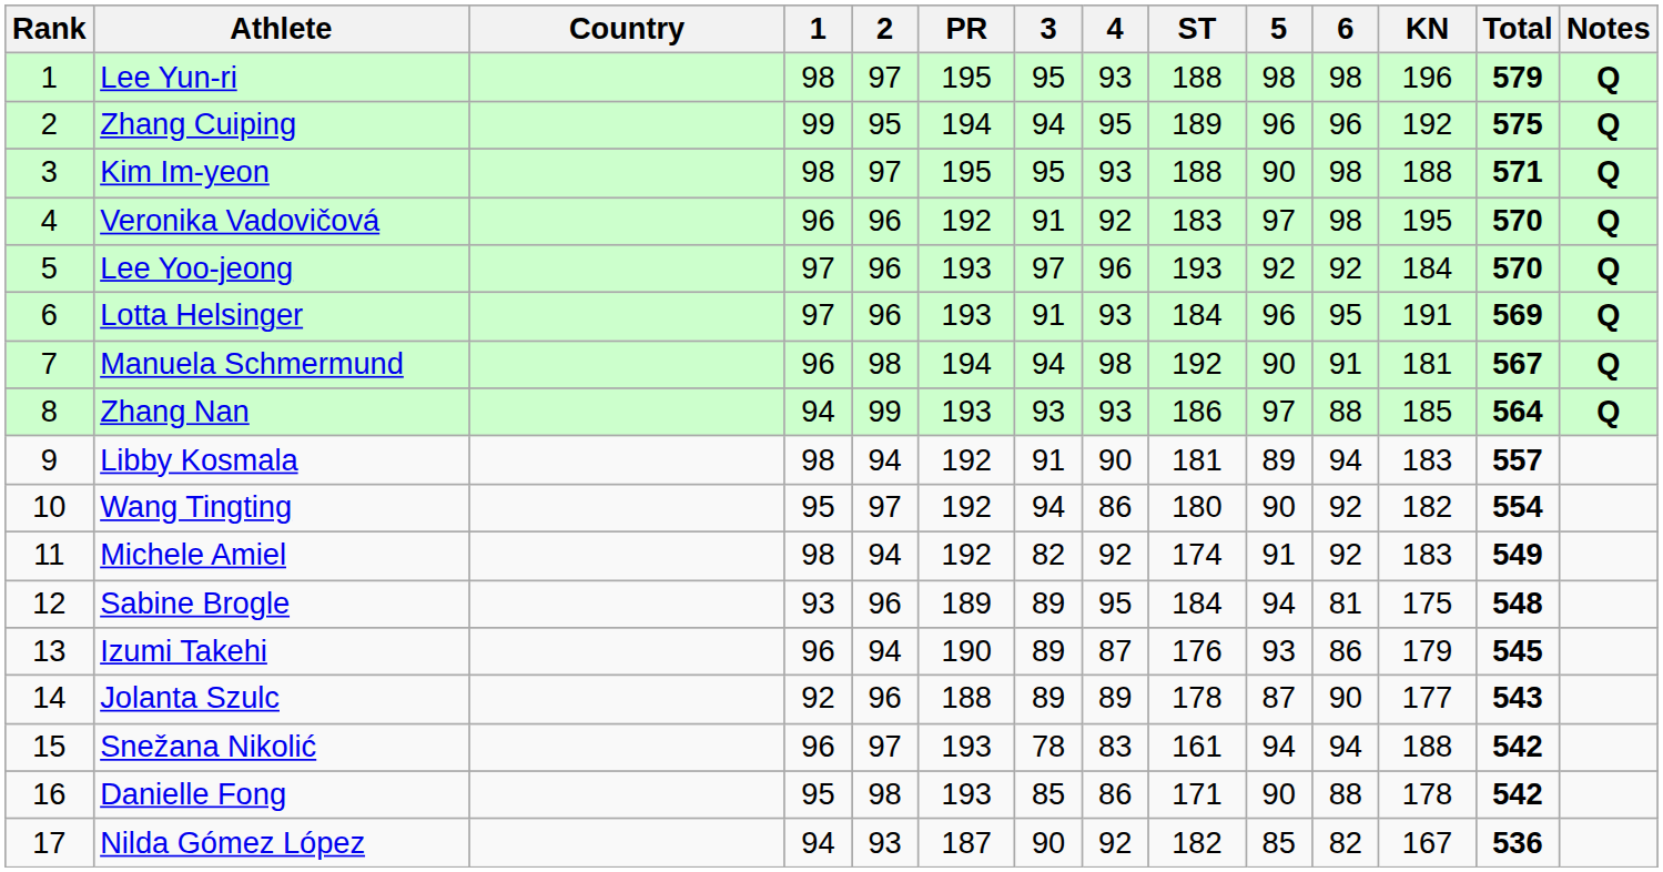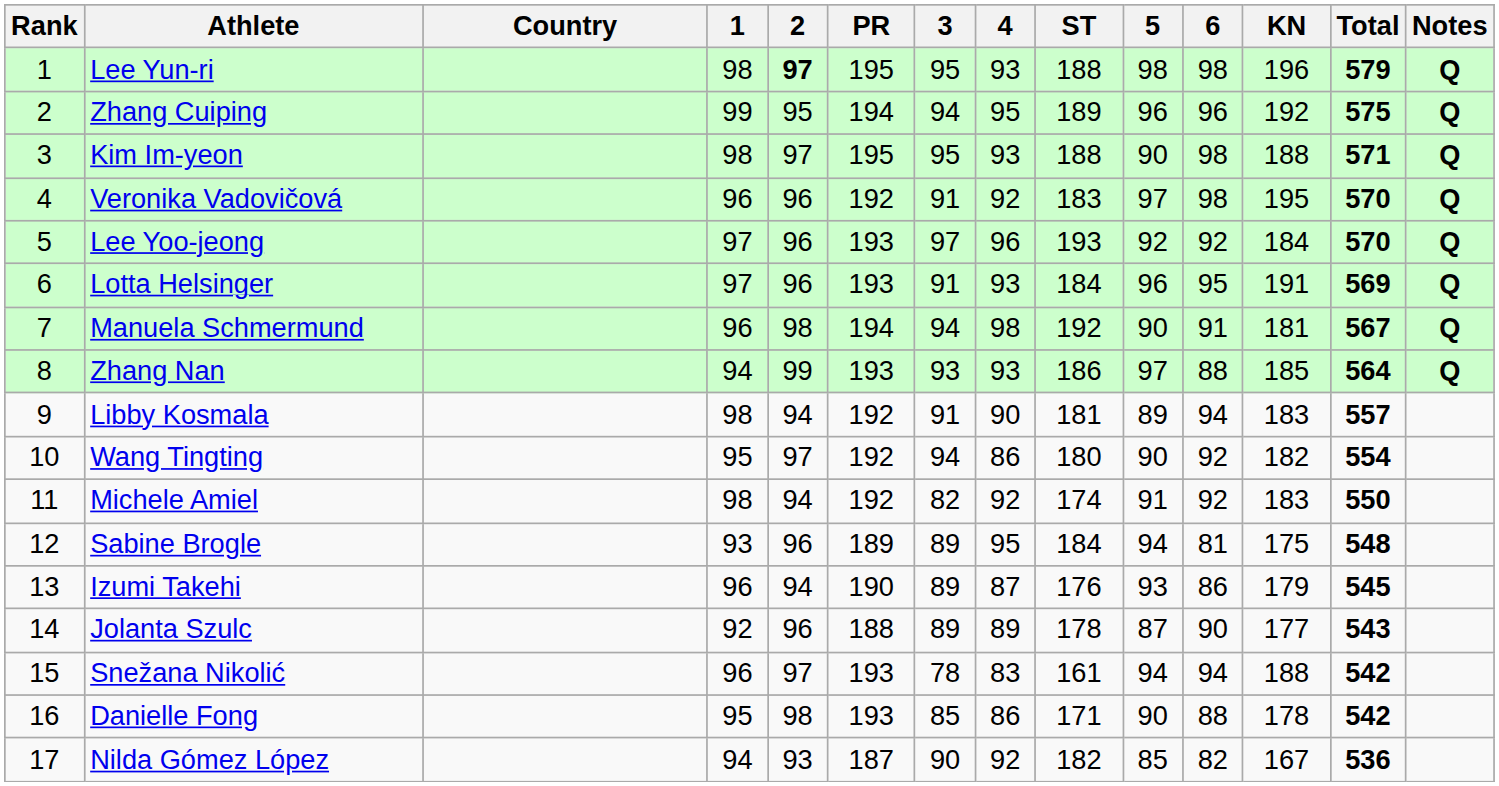Lee Yun-ri | 2: normal -> bold
Michele Amiel | Total: 549 -> 550
